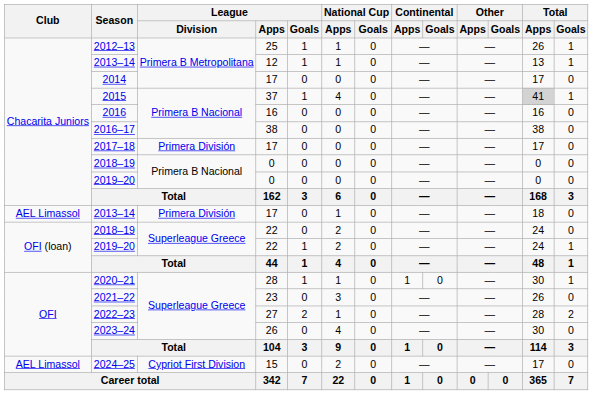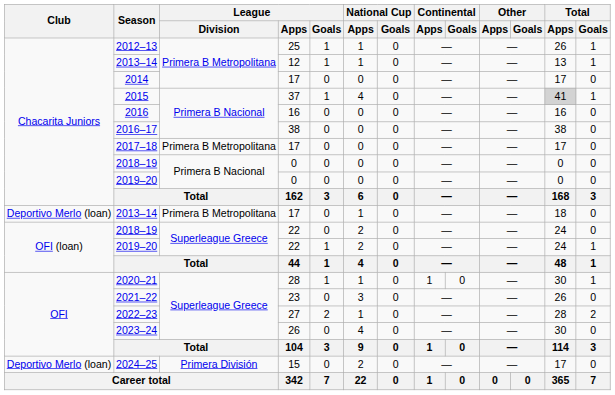2017–18 | League / Division: Primera División -> Primera B Metropolitana
2013–14 / 17 | Club: AEL Limassol -> Deportivo Merlo (loan)
2013–14 / 17 | League / Division: Primera División -> Primera B Metropolitana
2024–25 | Club: AEL Limassol -> Deportivo Merlo (loan)
2024–25 | League / Division: Cypriot First Division -> Primera División
